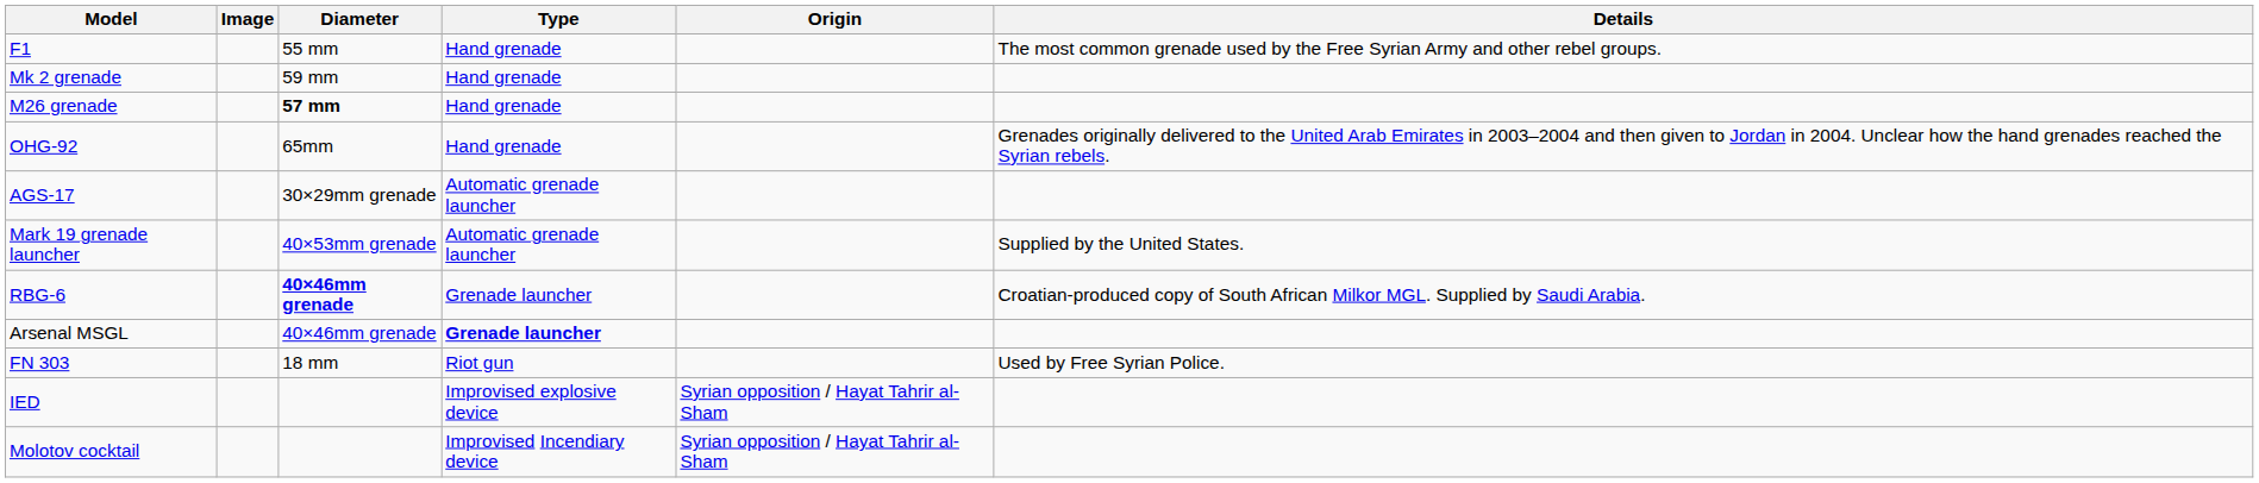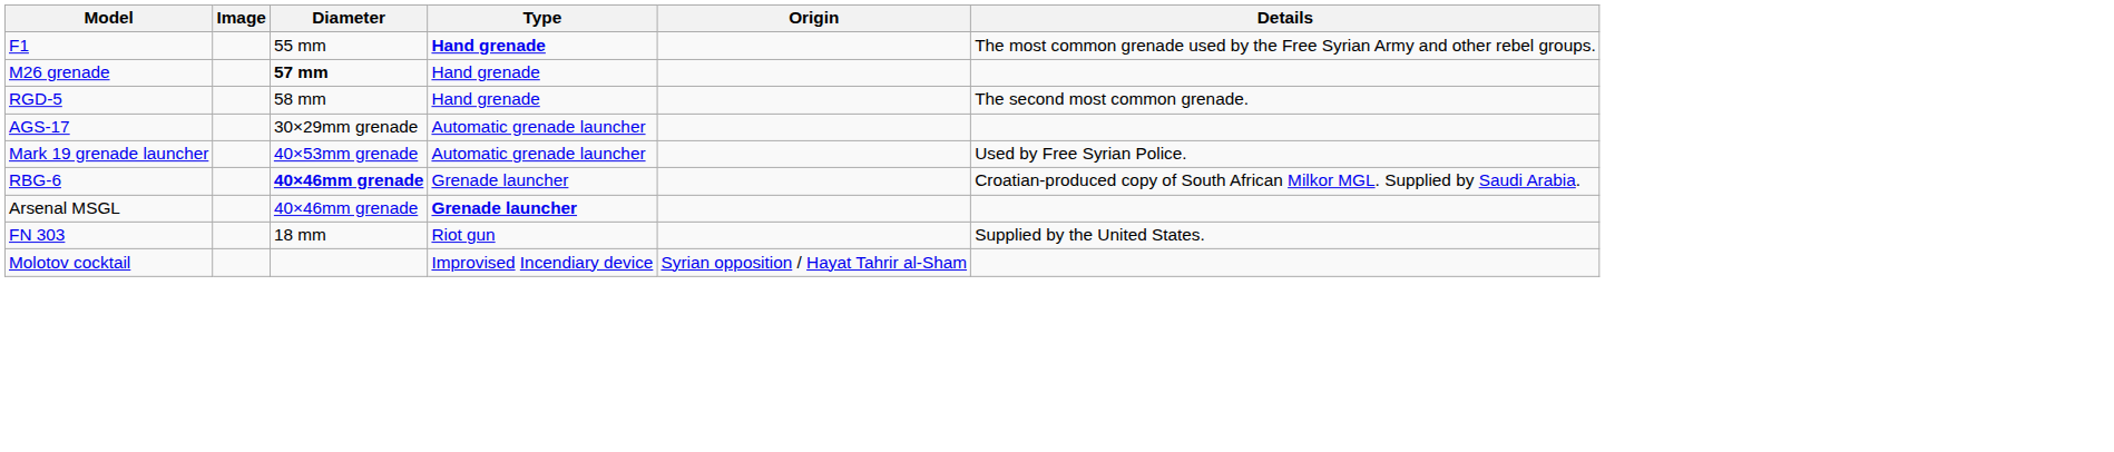F1 | Type: normal -> bold
- row: Mk 2 grenade | 59 mm | Hand grenade
+ row: RGD-5 | 58 mm | Hand grenade | The second most common grenade.
- row: OHG-92 | 65mm | Hand grenade | Grenades originally delivered to the United Arab Emirates in 2003–2004 and then given to Jordan in 2004. Unclear how the hand grenades reached the Syrian rebels.
Mark 19 grenade launcher | Details: Supplied by the United States. -> Used by Free Syrian Police.
FN 303 | Details: Used by Free Syrian Police. -> Supplied by the United States.
- row: IED | Improvised explosive device | Syrian opposition / Hayat Tahrir al-Sham
